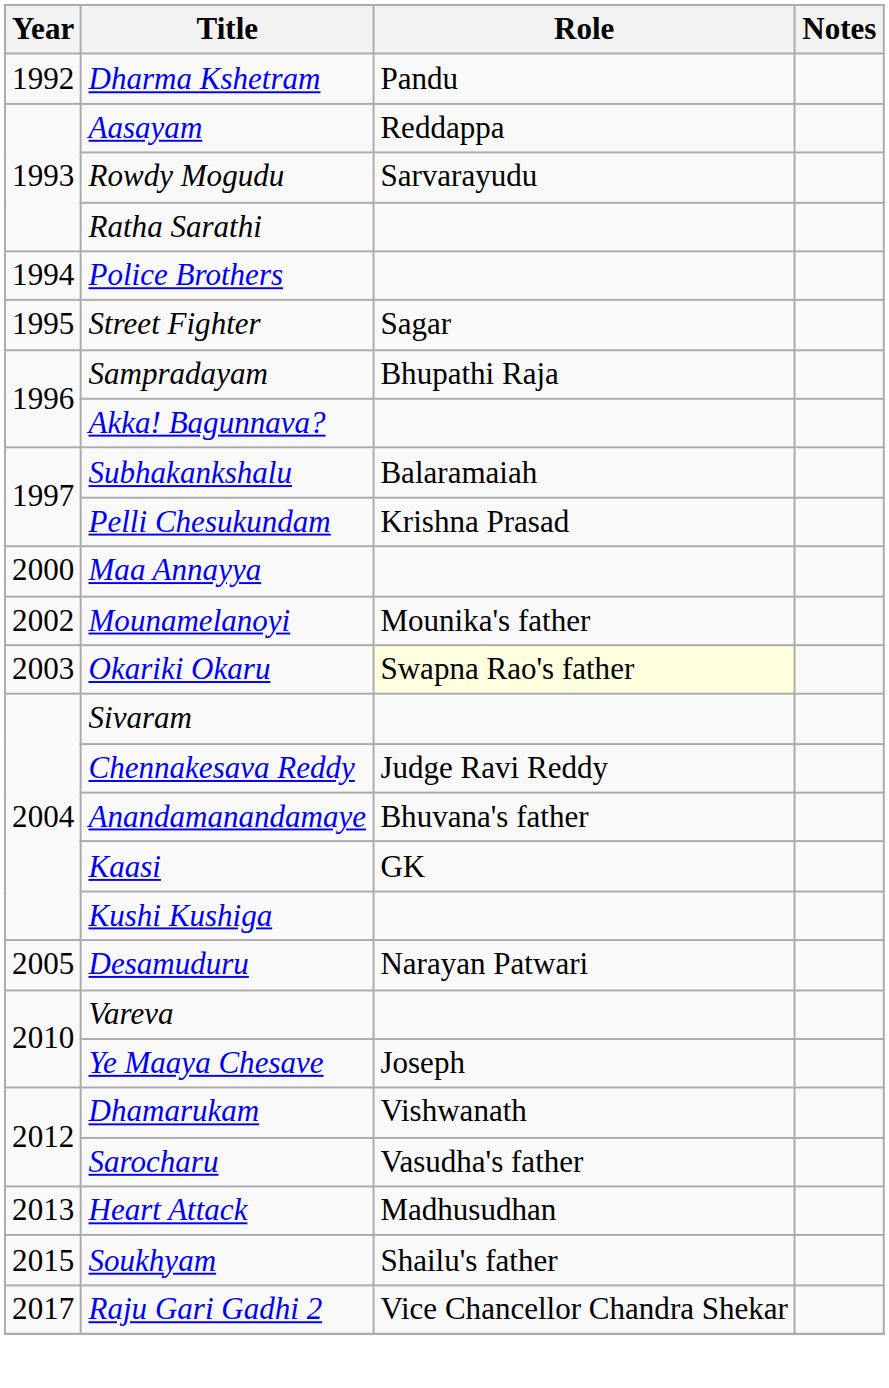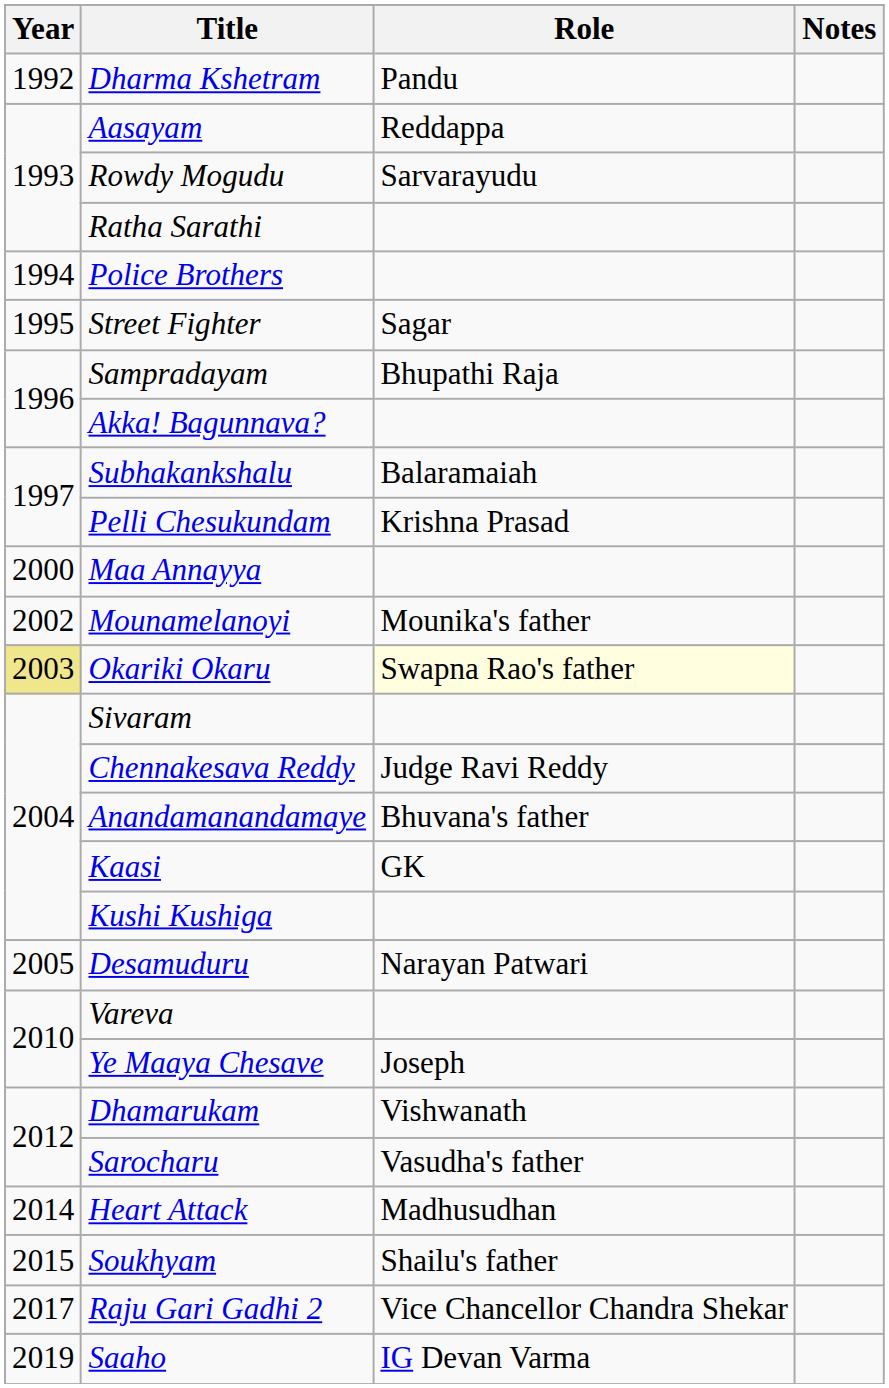Okariki Okaru | Year: no background -> khaki background
Heart Attack | Year: 2013 -> 2014
+ row: 2019 | Saaho | IG Devan Varma
